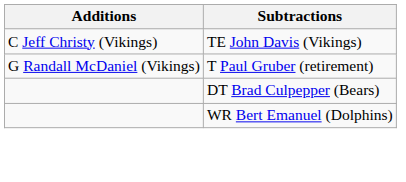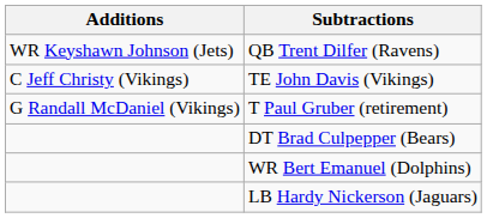+ row: WR Keyshawn Johnson (Jets) | QB Trent Dilfer (Ravens)
+ row: LB Hardy Nickerson (Jaguars)
